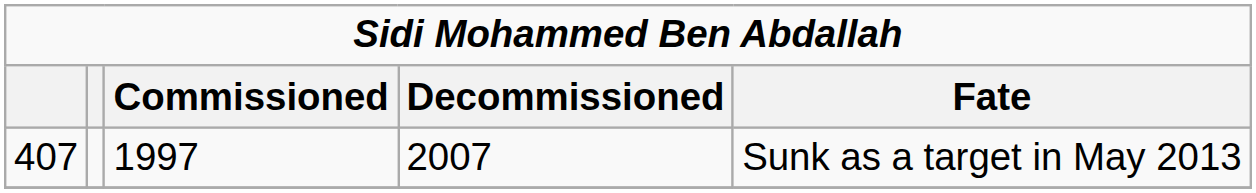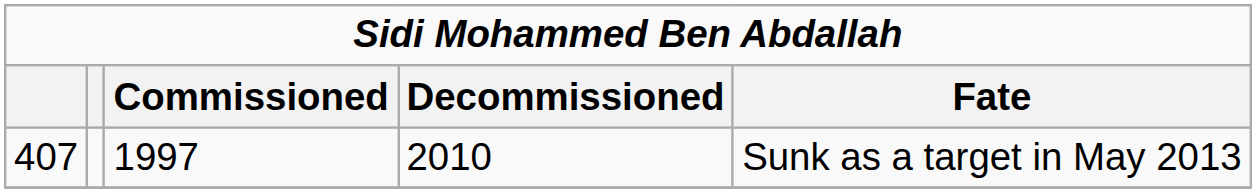407 | Decommissioned: 2007 -> 2010
